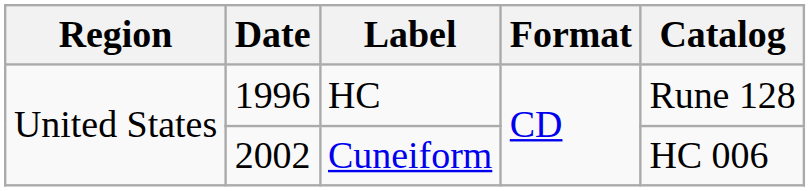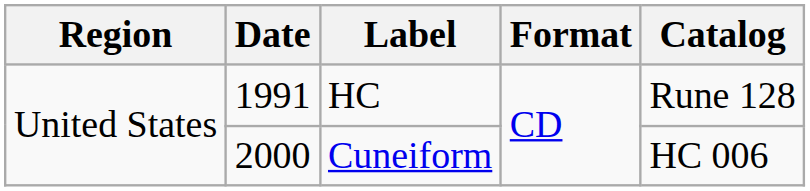HC | Date: 1996 -> 1991
Cuneiform | Date: 2002 -> 2000
